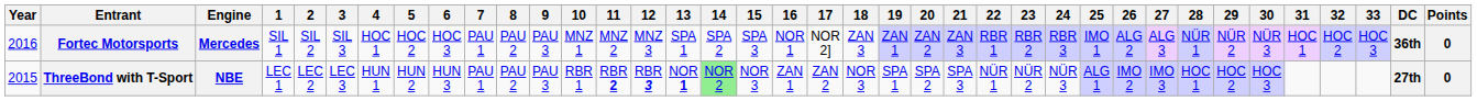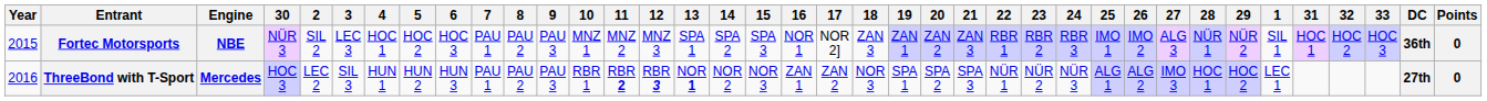columns swapped: 1 <-> 30
Fortec Motorsports | Year: 2016 -> 2015
Fortec Motorsports | Engine: Mercedes -> NBE
Fortec Motorsports | 3: SIL 3 -> LEC 3
Fortec Motorsports | 26: ALG 2 -> IMO 2
ThreeBond with T-Sport | Year: 2015 -> 2016
ThreeBond with T-Sport | Engine: NBE -> Mercedes
ThreeBond with T-Sport | 3: LEC 3 -> SIL 3
ThreeBond with T-Sport | 14: lightgreen background -> no background
ThreeBond with T-Sport | 26: IMO 2 -> ALG 2
